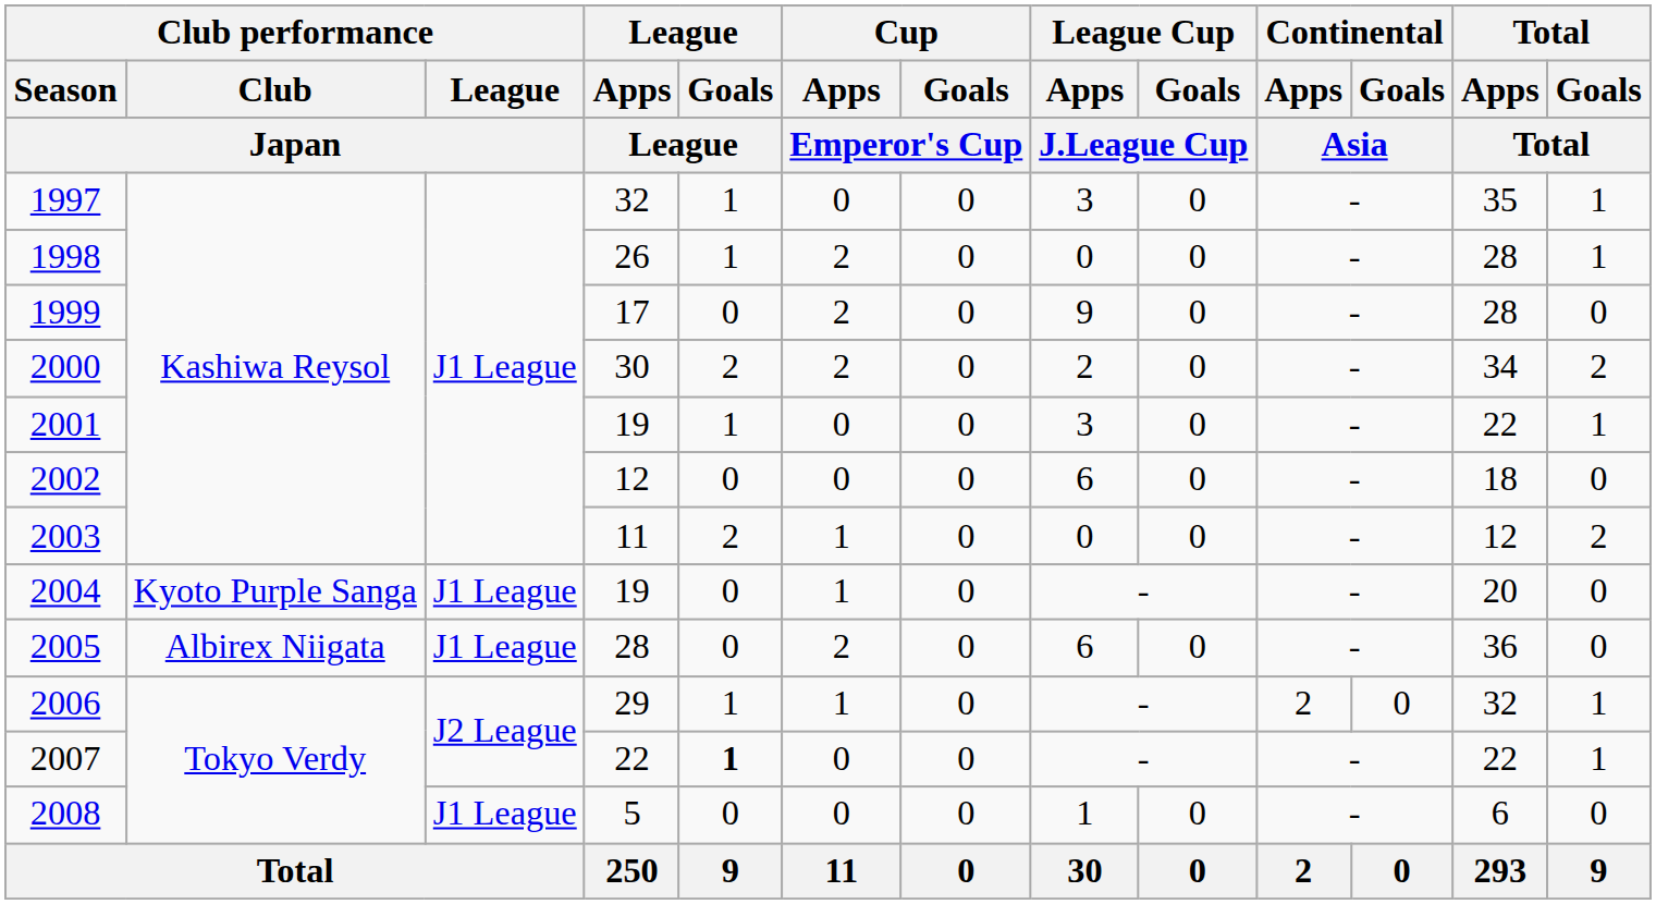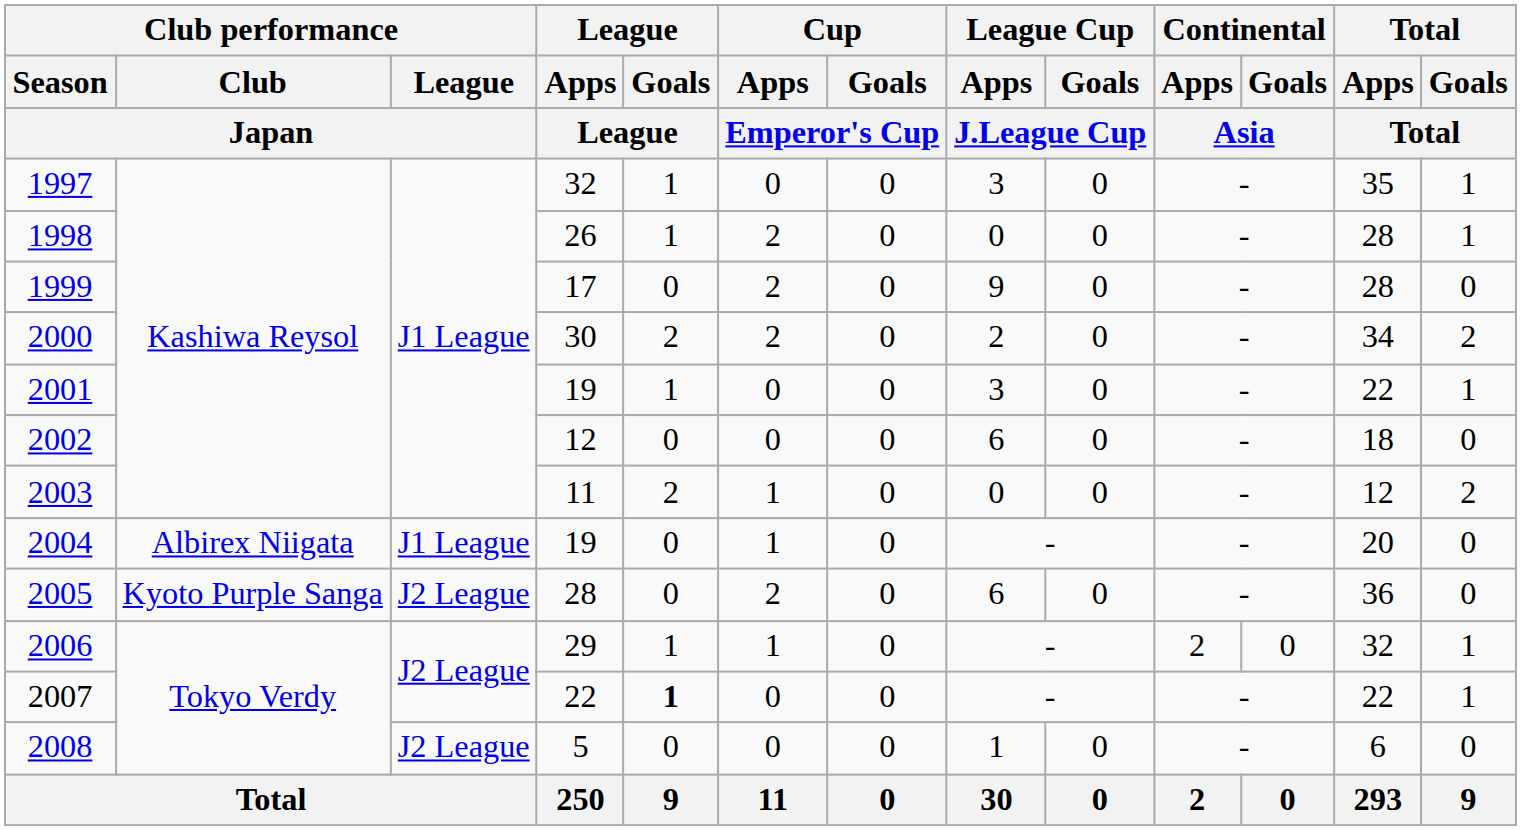2004 | Club performance / Club / Japan: Kyoto Purple Sanga -> Albirex Niigata
2005 | Club performance / Club / Japan: Albirex Niigata -> Kyoto Purple Sanga
2005 | Club performance / League / Japan: J1 League -> J2 League
2008 | Club performance / League / Japan: J1 League -> J2 League
